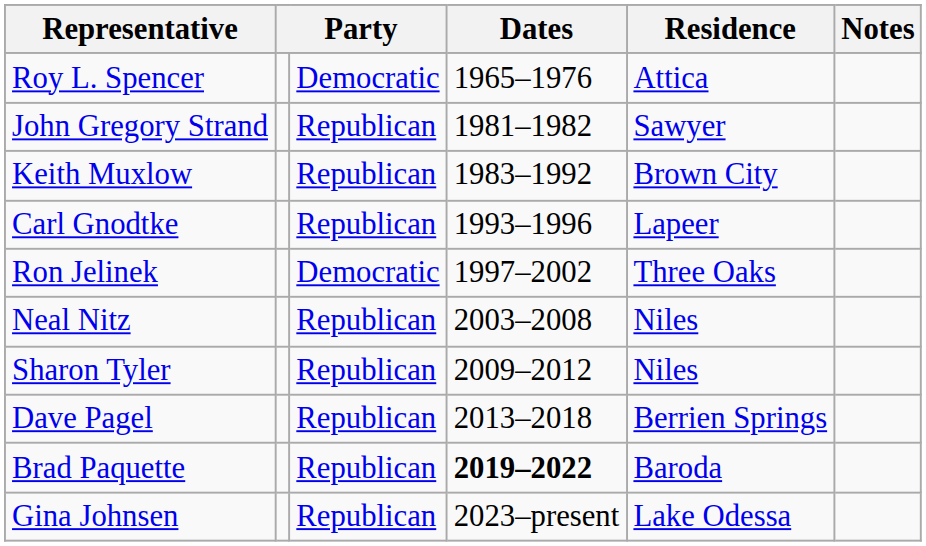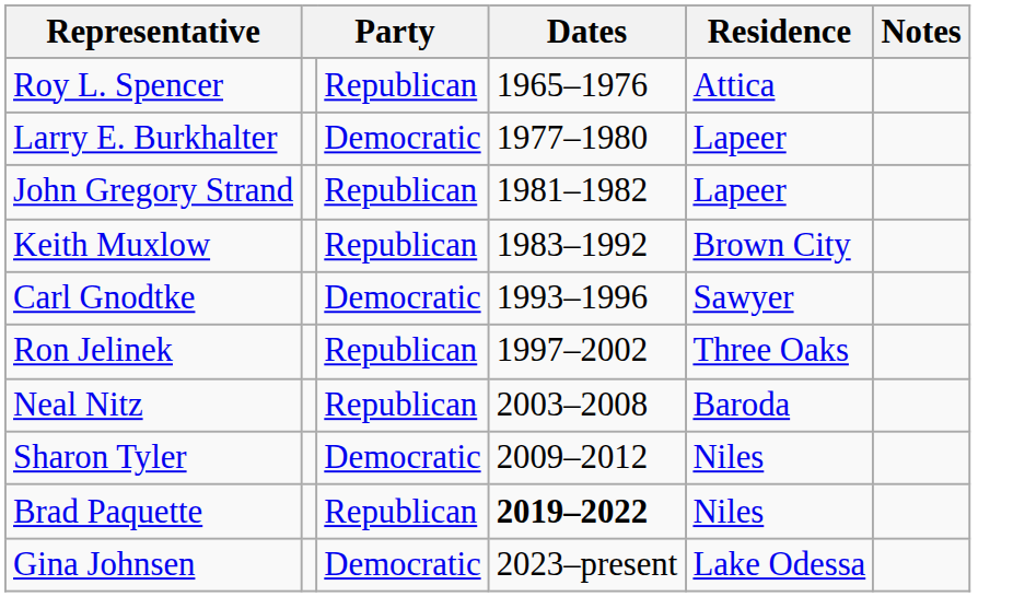Roy L. Spencer | column 3: Democratic -> Republican
+ row: Larry E. Burkhalter | Democratic | 1977–1980 | Lapeer
John Gregory Strand | Residence: Sawyer -> Lapeer
Carl Gnodtke | column 3: Republican -> Democratic
Carl Gnodtke | Residence: Lapeer -> Sawyer
Ron Jelinek | column 3: Democratic -> Republican
Neal Nitz | Residence: Niles -> Baroda
Sharon Tyler | column 3: Republican -> Democratic
- row: Dave Pagel | Republican | 2013–2018 | Berrien Springs
Brad Paquette | Residence: Baroda -> Niles
Gina Johnsen | column 3: Republican -> Democratic
